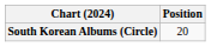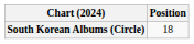South Korean Albums (Circle) | Position: 20 -> 18
